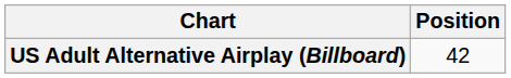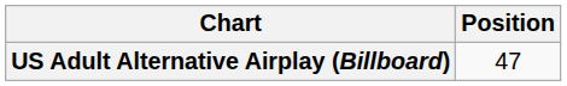US Adult Alternative Airplay (Billboard) | Position: 42 -> 47
